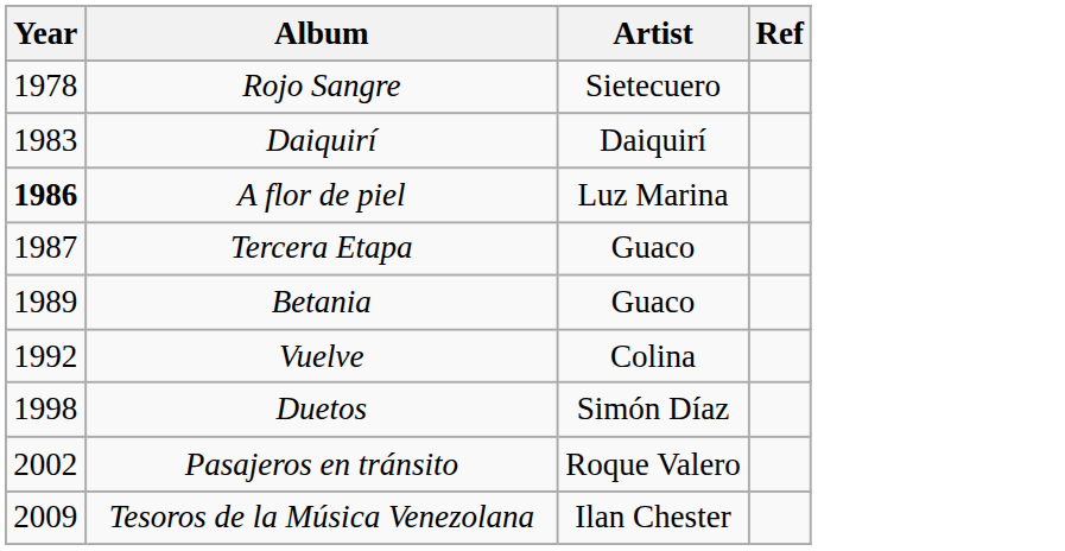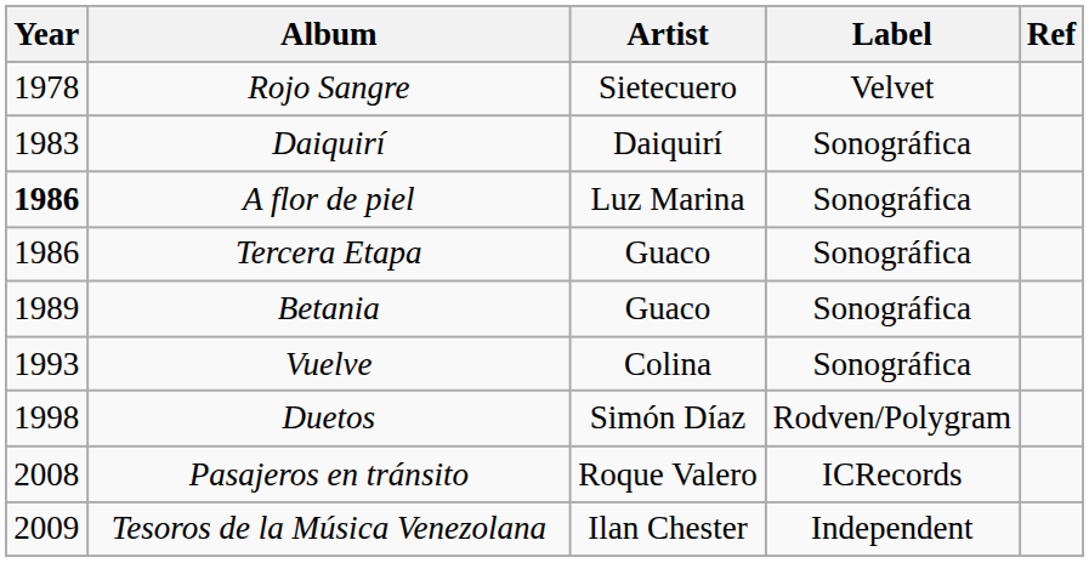+ column: Label | Velvet | Sonográfica | Sonográfica | Sonográfica | Sonográfica | Sonográfica | Rodven/Polygram | ICRecords | Independent
Tercera Etapa | Year: 1987 -> 1986
Vuelve | Year: 1992 -> 1993
Pasajeros en tránsito | Year: 2002 -> 2008
